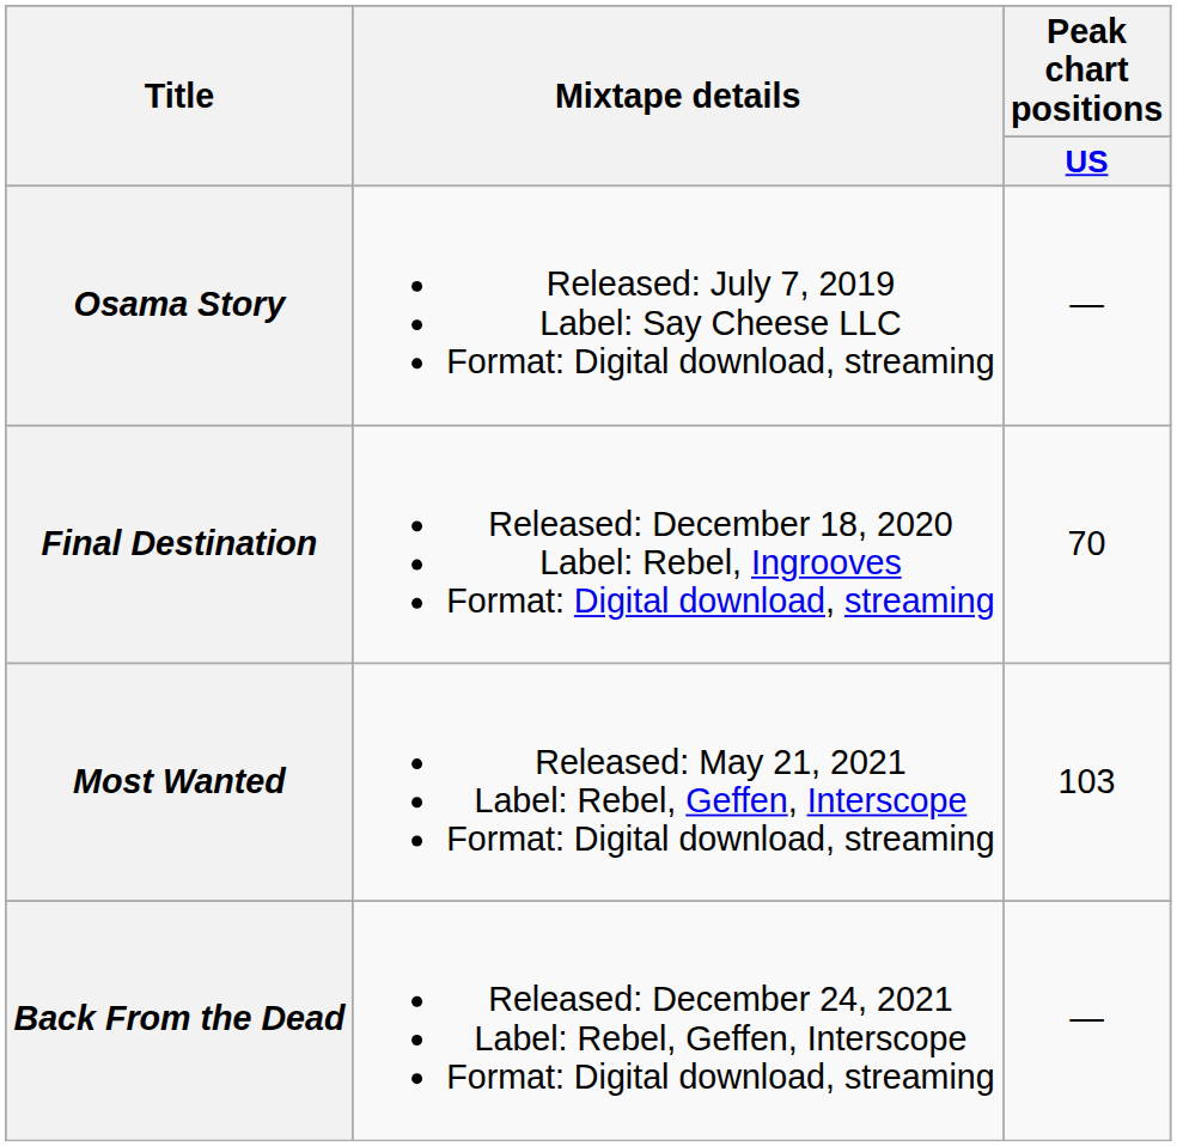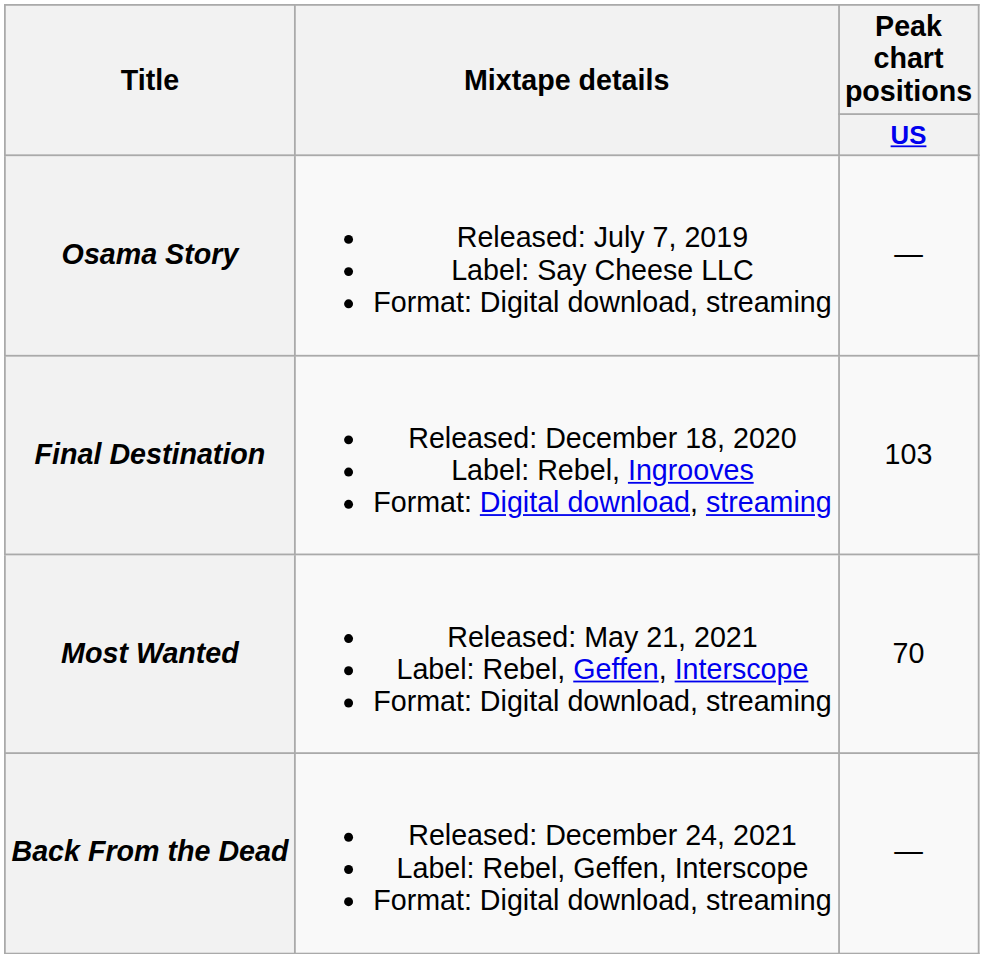Final Destination | Peak chart positions / US: 70 -> 103
Most Wanted | Peak chart positions / US: 103 -> 70
